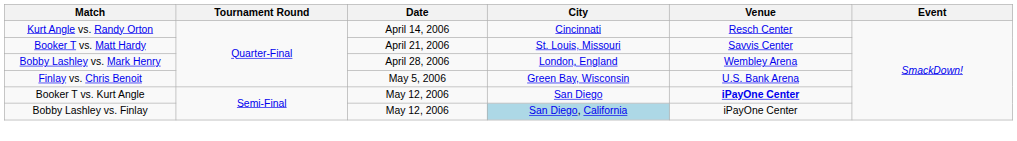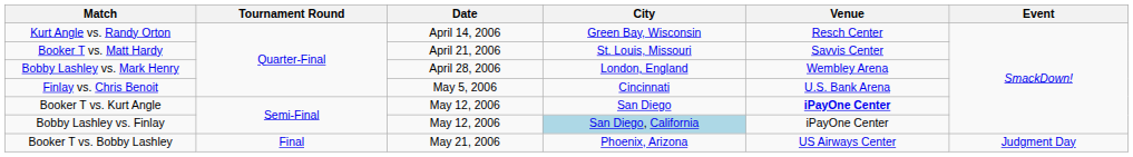Kurt Angle vs. Randy Orton | City: Cincinnati -> Green Bay, Wisconsin
Finlay vs. Chris Benoit | City: Green Bay, Wisconsin -> Cincinnati
+ row: Booker T vs. Bobby Lashley | Final | May 21, 2006 | Phoenix, Arizona | US Airways Center | Judgment Day
